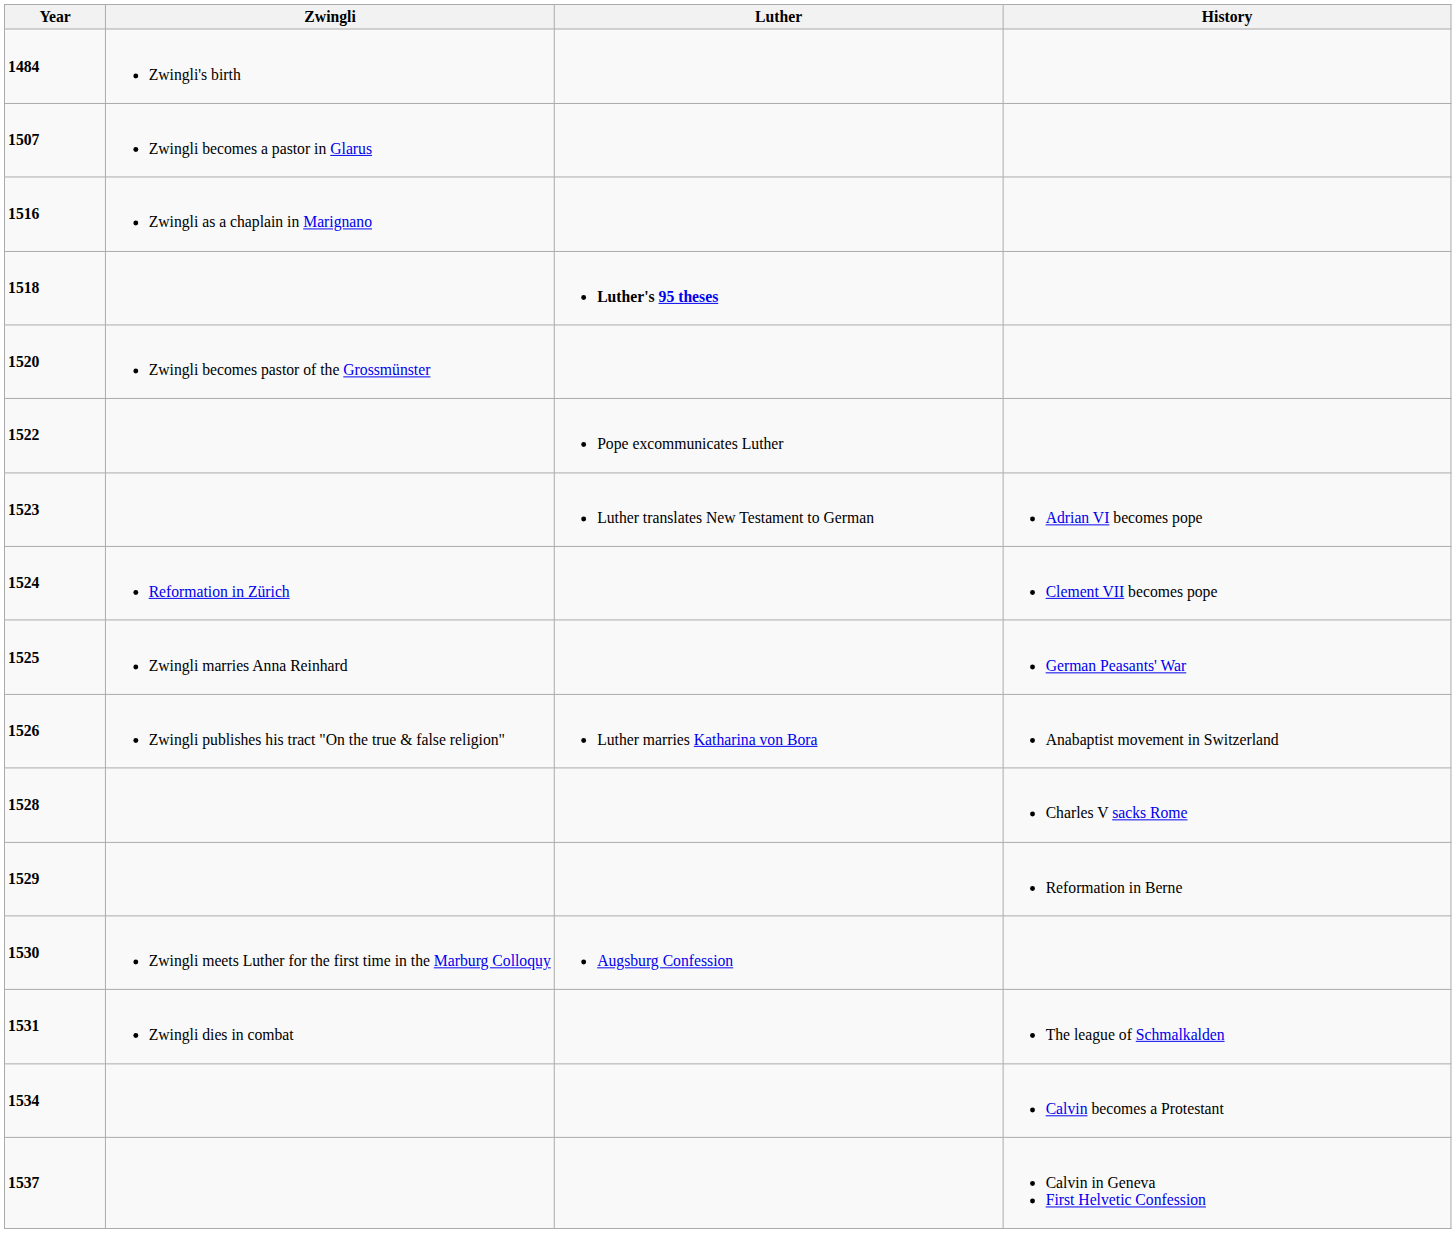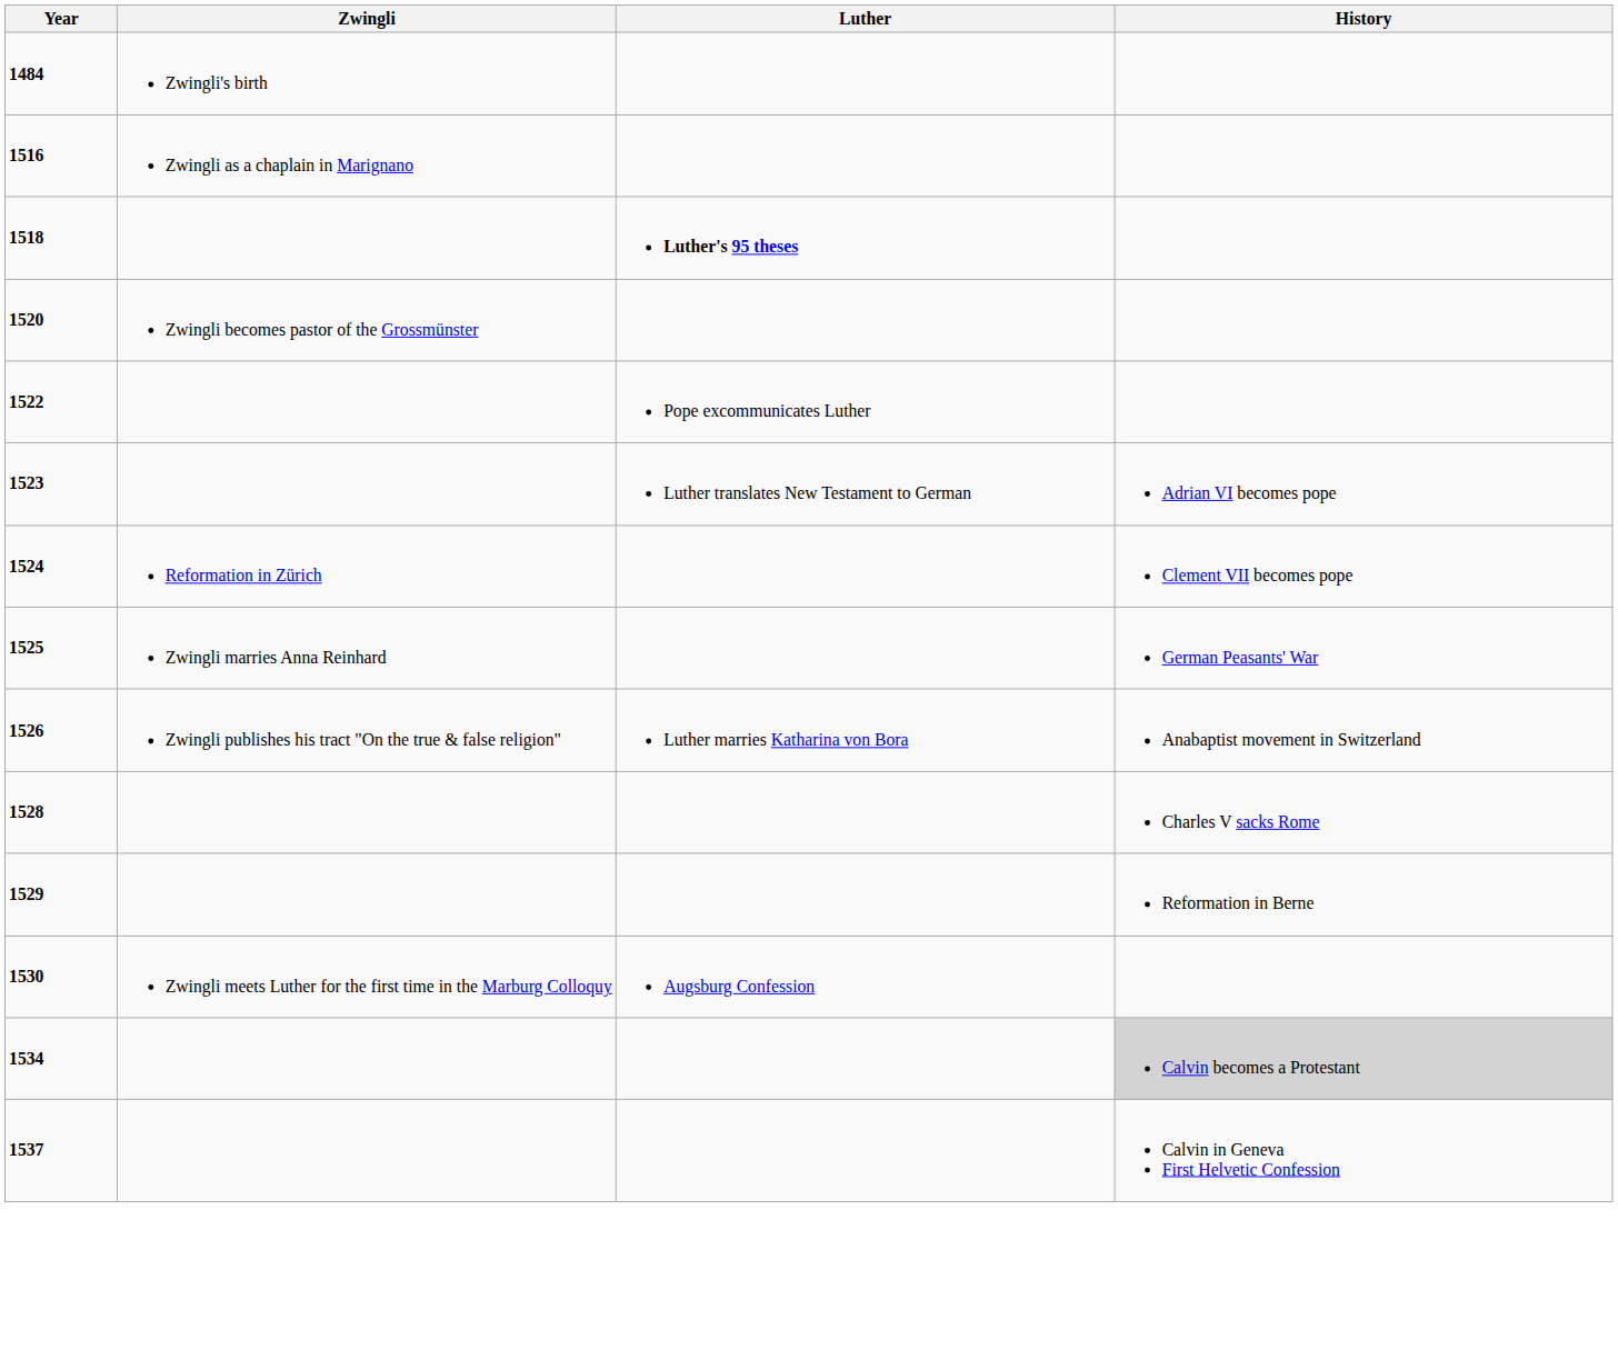- row: 1507 | Zwingli becomes a pastor in Glarus
- row: 1531 | Zwingli dies in combat | The league of Schmalkalden
1534 | History: no background -> lightgrey background
